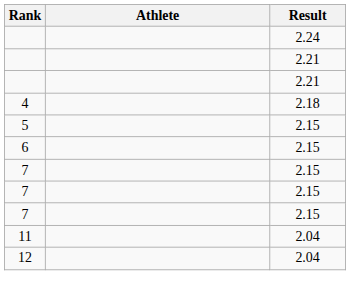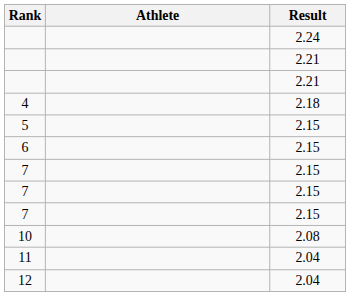+ row: 10 | 2.08
